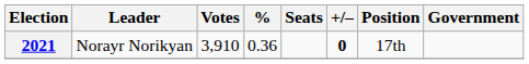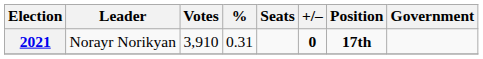2021 | %: 0.36 -> 0.31
2021 | Position: normal -> bold
